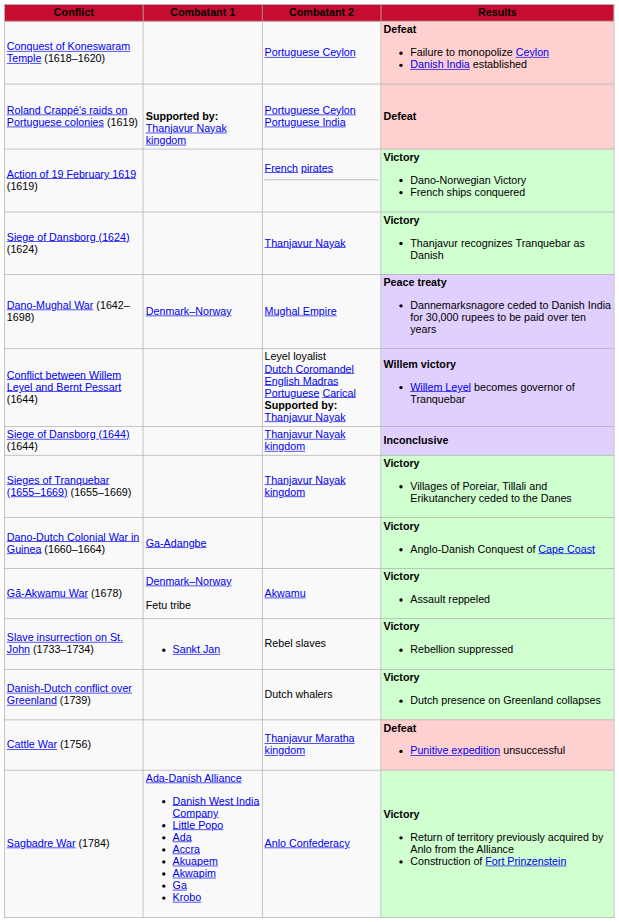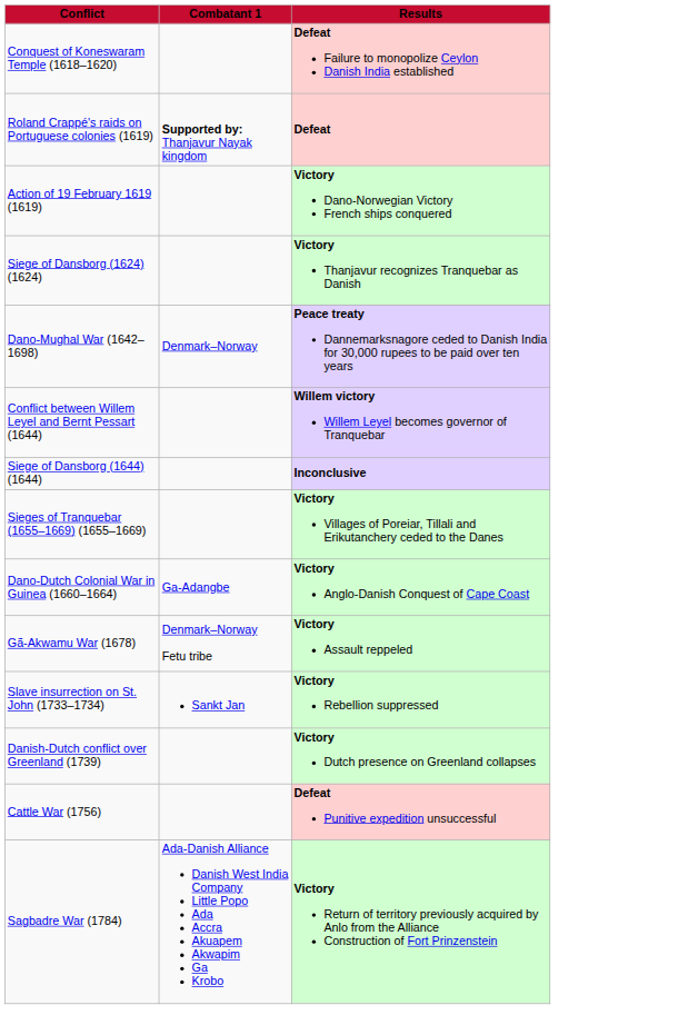- column: Combatant 2 | Portuguese Ceylon | Portuguese Ceylon Portuguese India | French pirates | Thanjavur Nayak | Mughal Empire | Leyel loyalist Dutch Coromandel English Madras Portuguese Carical Supported by: Thanjavur Nayak | Thanjavur Nayak kingdom | Thanjavur Nayak kingdom | Akwamu | Rebel slaves | Dutch whalers | Thanjavur Maratha kingdom | Anlo Confederacy
